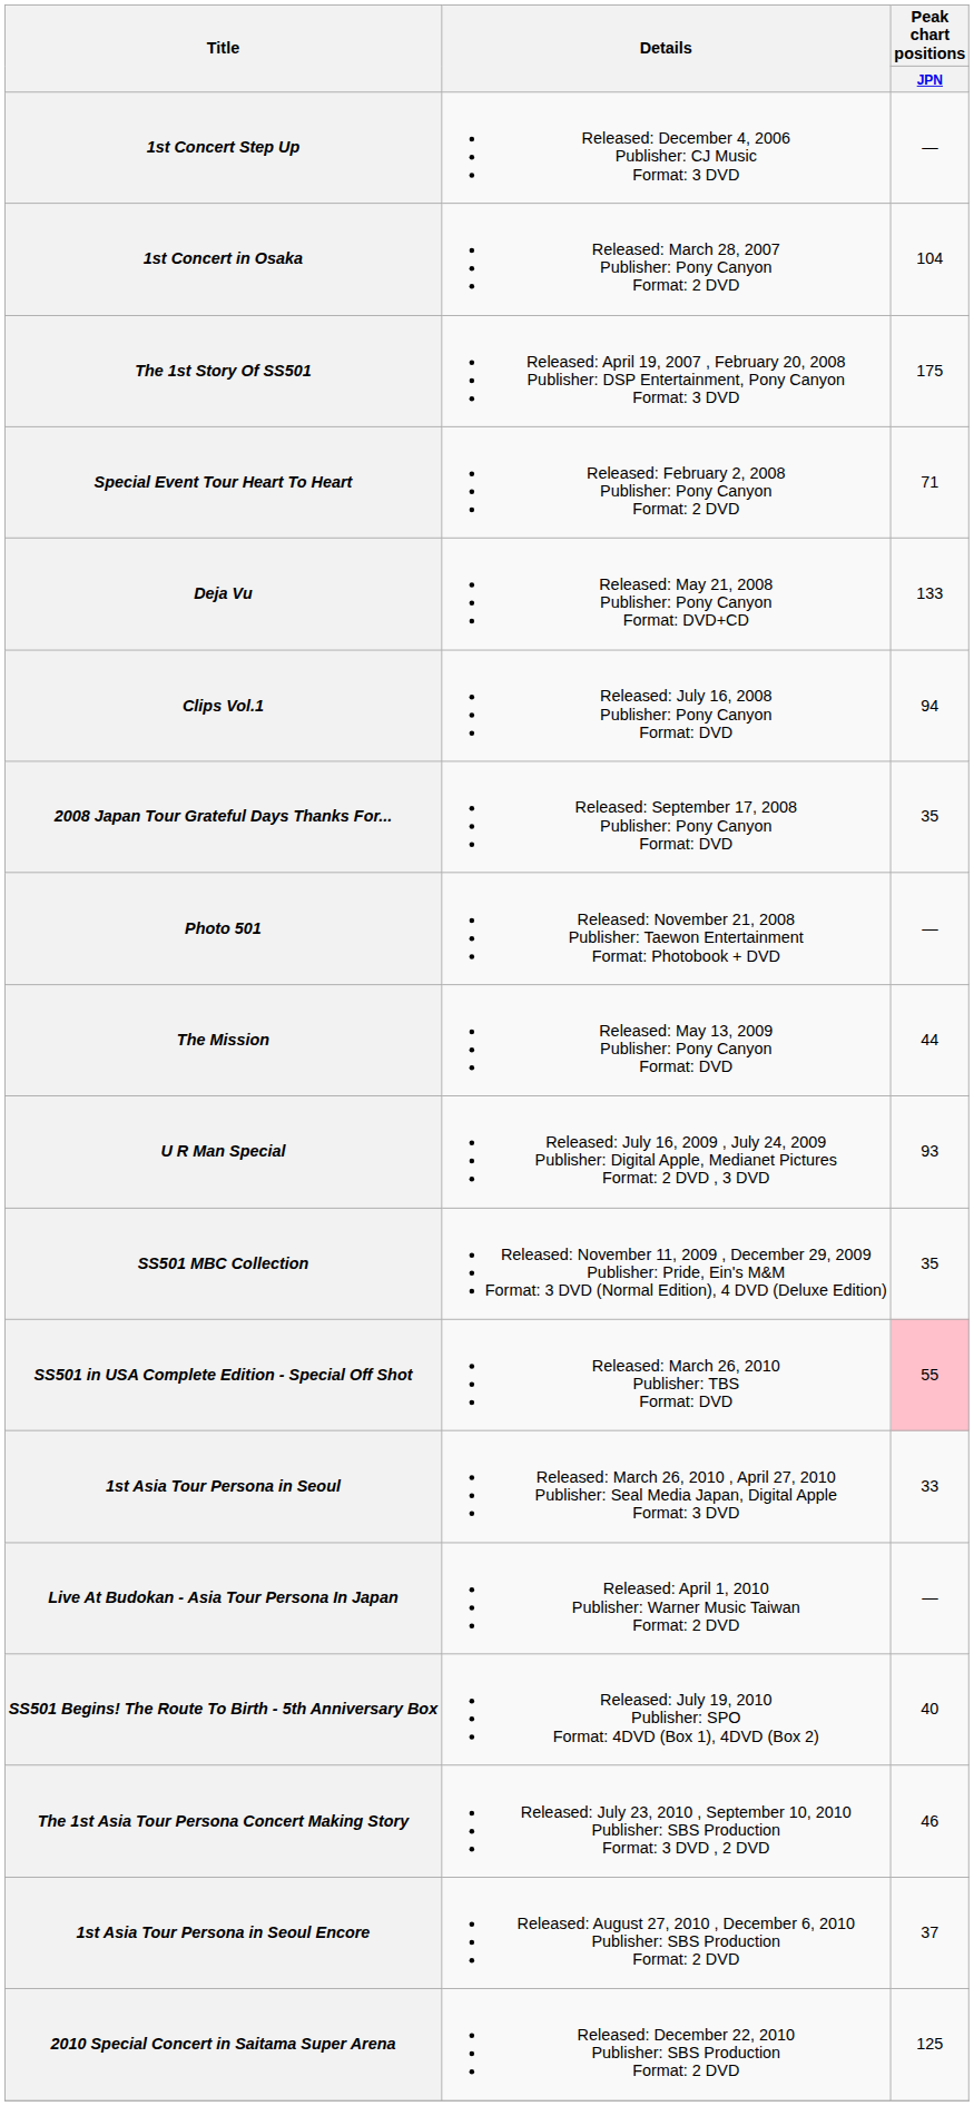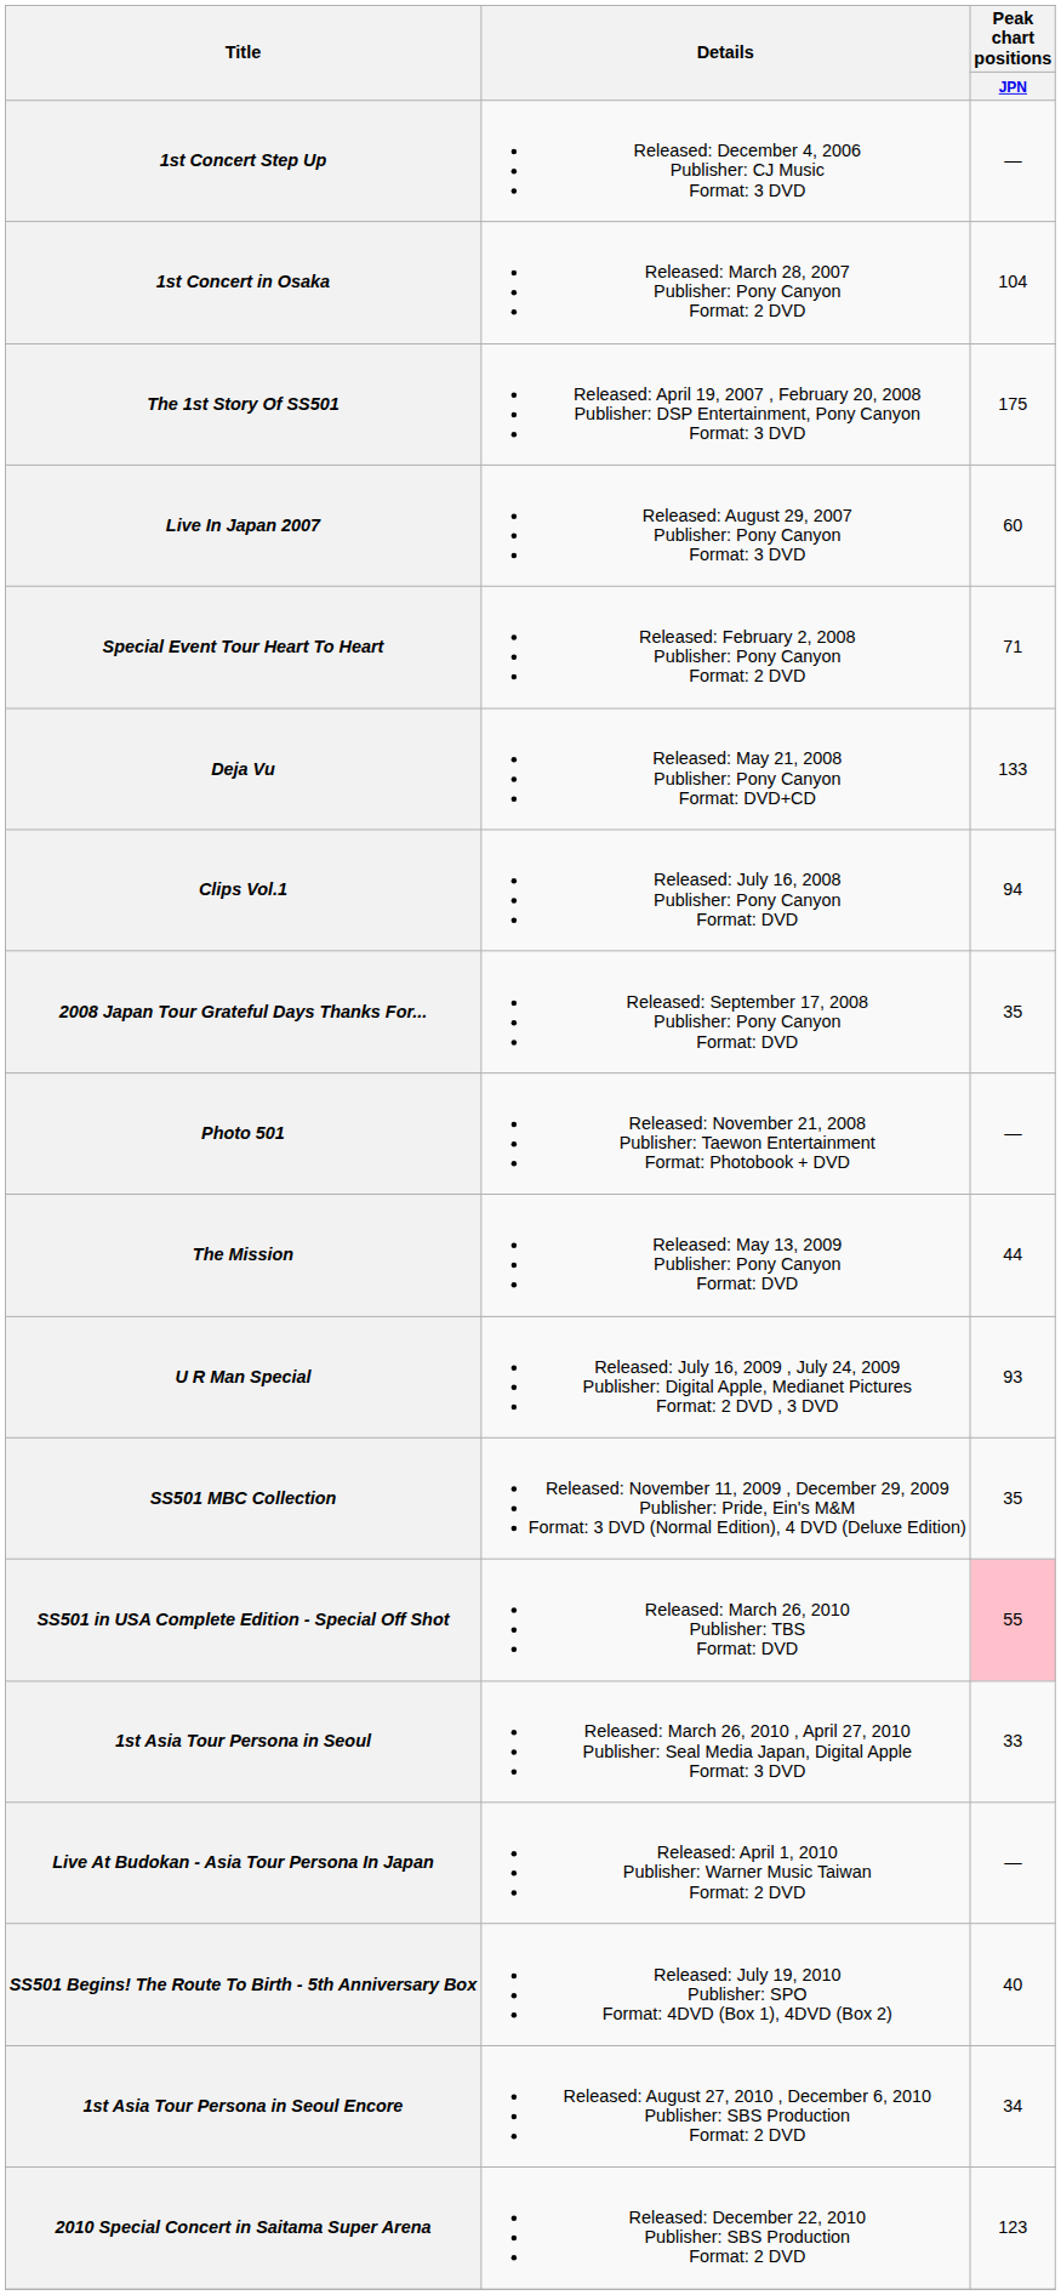+ row: Live In Japan 2007 | Released: August 29, 2007 Publisher: Pony Canyon Format: 3 DVD | 60
- row: The 1st Asia Tour Persona Concert Making Story | Released: July 23, 2010 , September 10, 2010 Publisher: SBS Production Format: 3 DVD , 2 DVD | 46
1st Asia Tour Persona in Seoul Encore | Peak chart positions / JPN: 37 -> 34
2010 Special Concert in Saitama Super Arena | Peak chart positions / JPN: 125 -> 123
